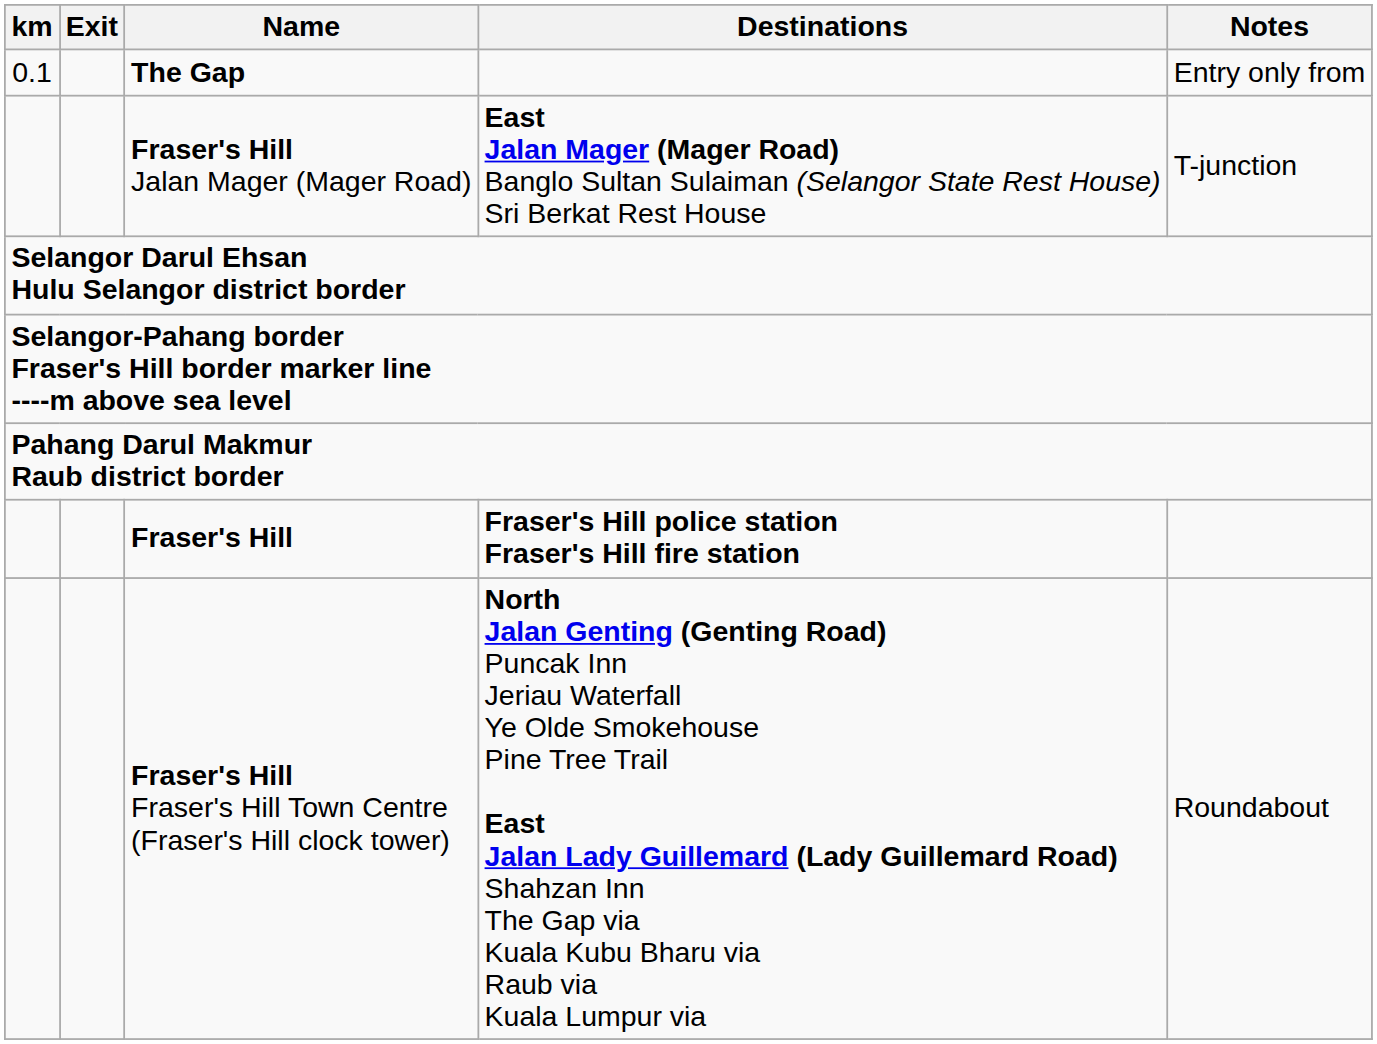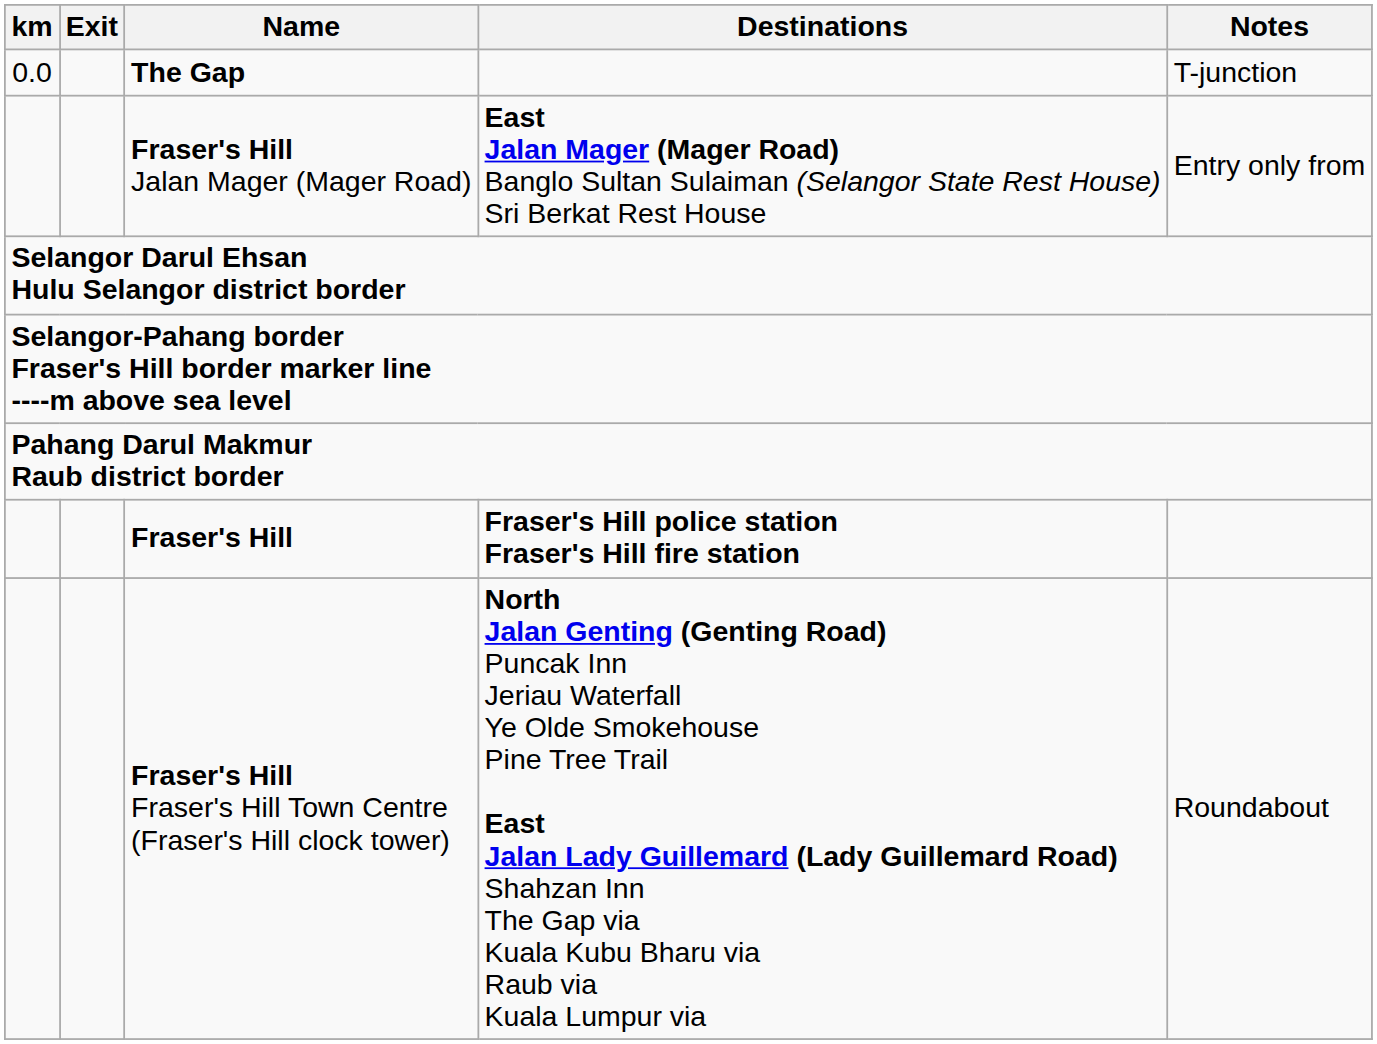The Gap | km: 0.1 -> 0.0
The Gap | Notes: Entry only from -> T-junction
Fraser's Hill Jalan Mager (Mager Road) | Notes: T-junction -> Entry only from
